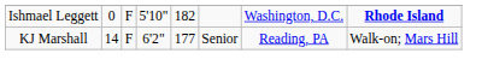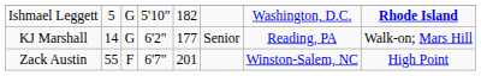Ishmael Leggett | column 2: 0 -> 5
Ishmael Leggett | column 3: F -> G
KJ Marshall | column 3: F -> G
+ row: Zack Austin | 55 | F | 6'7" | 201 | Winston-Salem, NC | High Point
